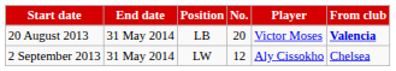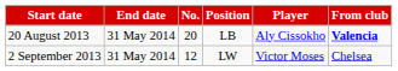columns swapped: Position <-> No.
20 August 2013 | Player: Victor Moses -> Aly Cissokho
2 September 2013 | Player: Aly Cissokho -> Victor Moses
